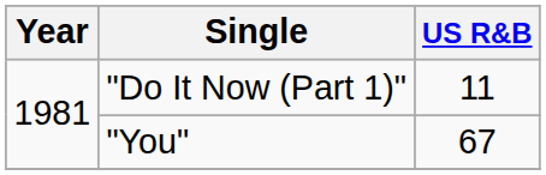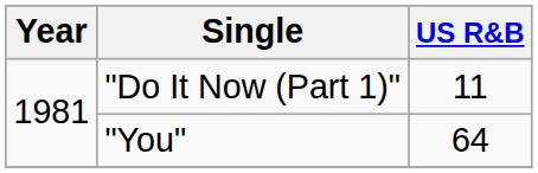"You" | US R&B: 67 -> 64
